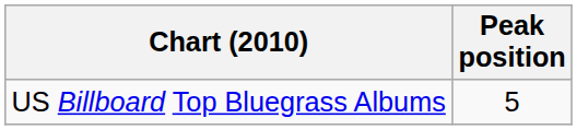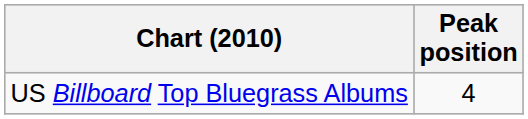US Billboard Top Bluegrass Albums | Peak position: 5 -> 4
